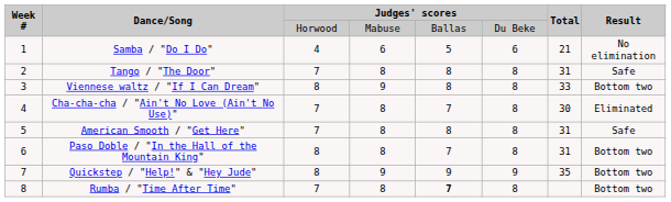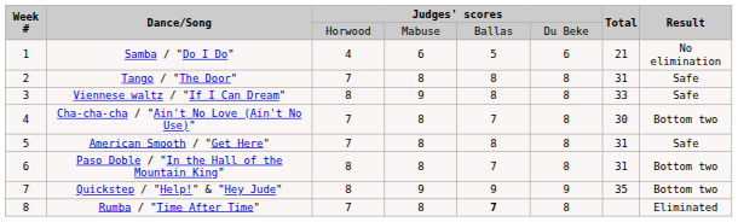Viennese waltz / "If I Can Dream" | Result: Bottom two -> Safe
Cha-cha-cha / "Ain't No Love (Ain't No Use)" | Result: Eliminated -> Bottom two
Rumba / "Time After Time" | Result: Bottom two -> Eliminated
